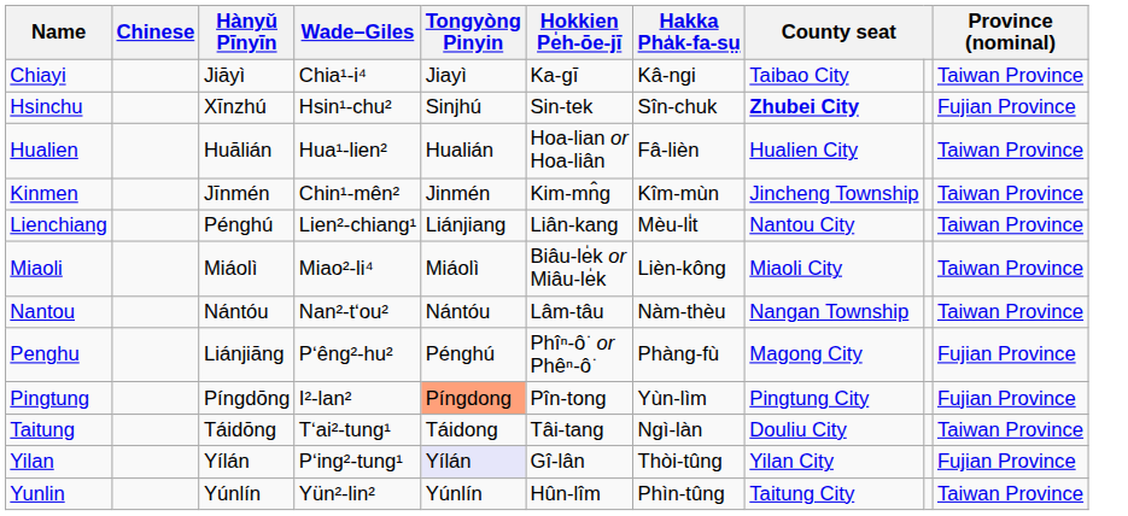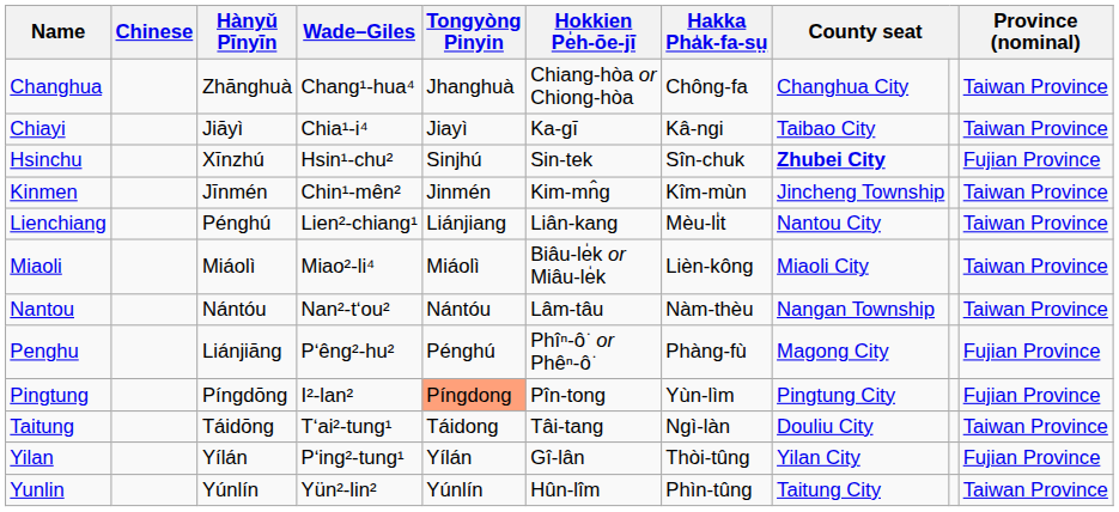+ row: Changhua | Zhānghuà | Chang¹-hua⁴ | Jhanghuà | Chiang-hòa or Chiong-hòa | Chông-fa | Changhua City | Taiwan Province
- row: Hualien | Huālián | Hua¹-lien² | Hualián | Hoa-lian or Hoa-liân | Fâ-lièn | Hualien City | Taiwan Province
Yilan | Tongyòng Pinyin: lavender background -> no background
